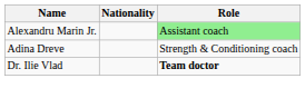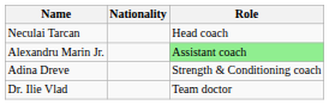+ row: Neculai Tarcan | Head coach
Dr. Ilie Vlad | Role: bold -> normal
